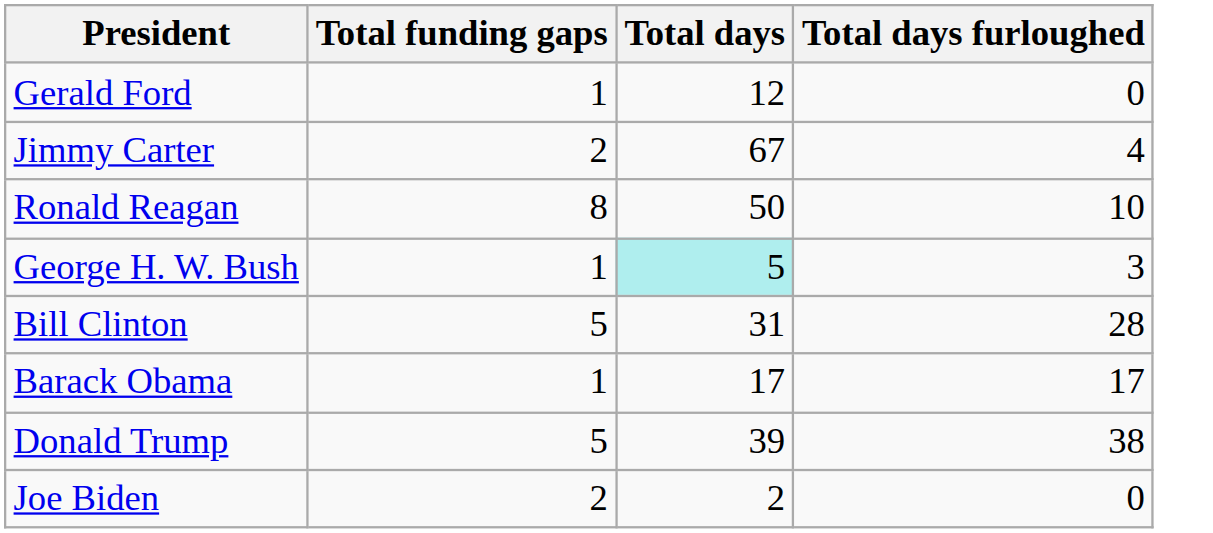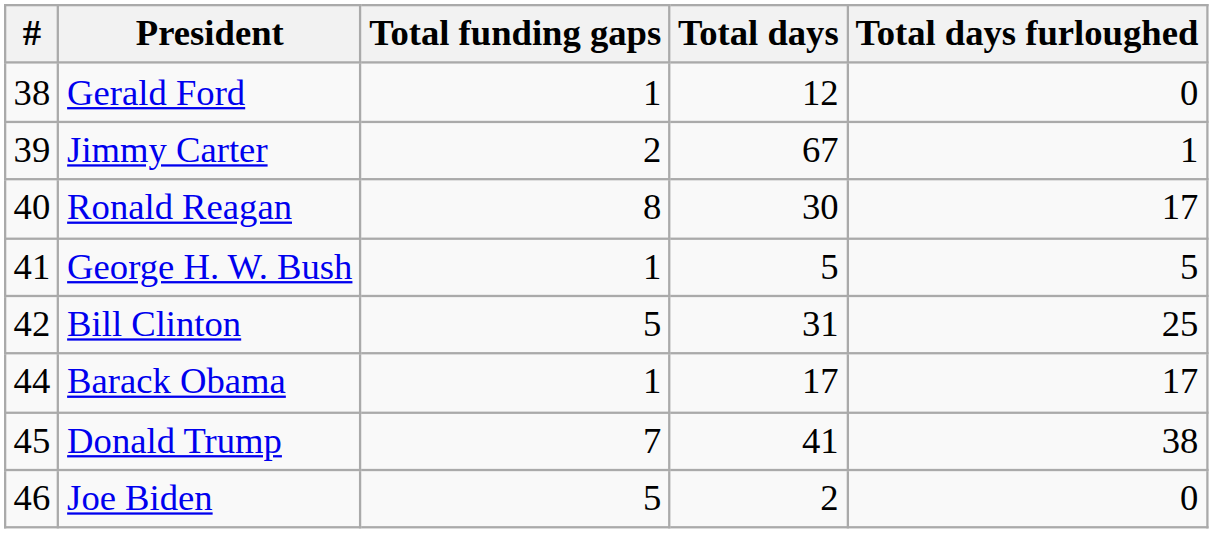+ column: # | 38 | 39 | 40 | 41 | 42 | 44 | 45 | 46
Jimmy Carter | Total days furloughed: 4 -> 1
Ronald Reagan | Total days: 50 -> 30
Ronald Reagan | Total days furloughed: 10 -> 17
George H. W. Bush | Total days: paleturquoise background -> no background
George H. W. Bush | Total days furloughed: 3 -> 5
Bill Clinton | Total days furloughed: 28 -> 25
Donald Trump | Total funding gaps: 5 -> 7
Donald Trump | Total days: 39 -> 41
Joe Biden | Total funding gaps: 2 -> 5
